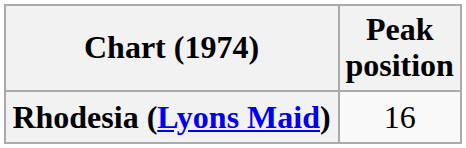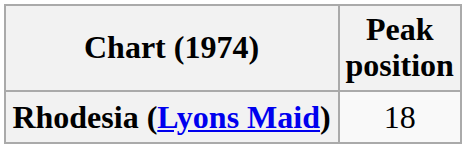Rhodesia (Lyons Maid) | Peak position: 16 -> 18
